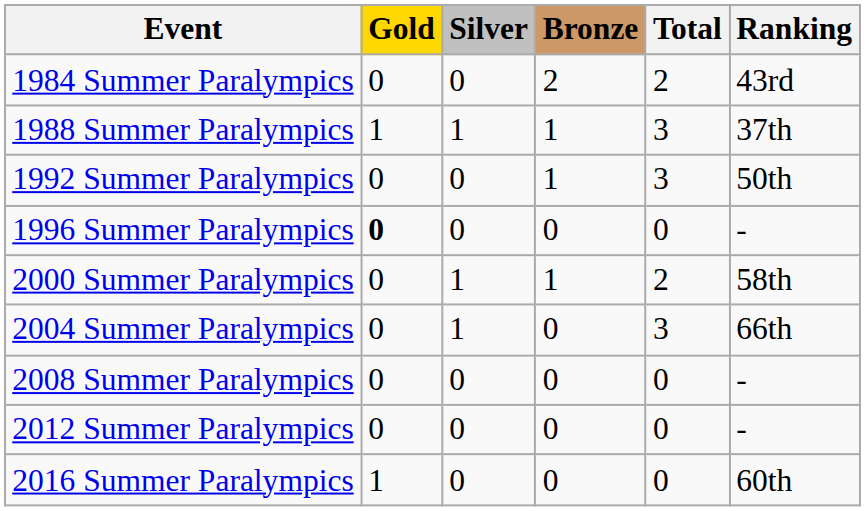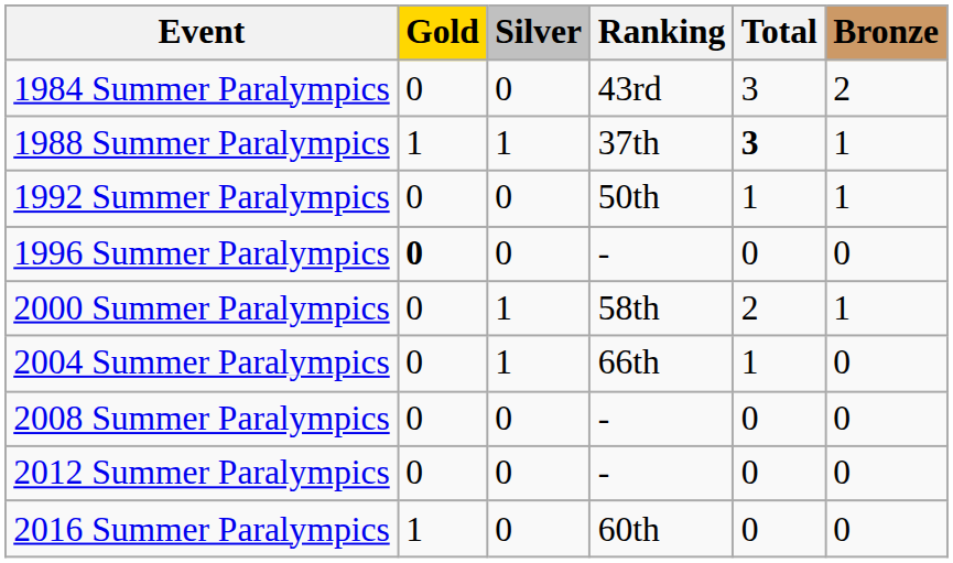columns swapped: Bronze <-> Ranking
1984 Summer Paralympics | Total: 2 -> 3
1988 Summer Paralympics | Total: normal -> bold
1992 Summer Paralympics | Total: 3 -> 1
2004 Summer Paralympics | Total: 3 -> 1
